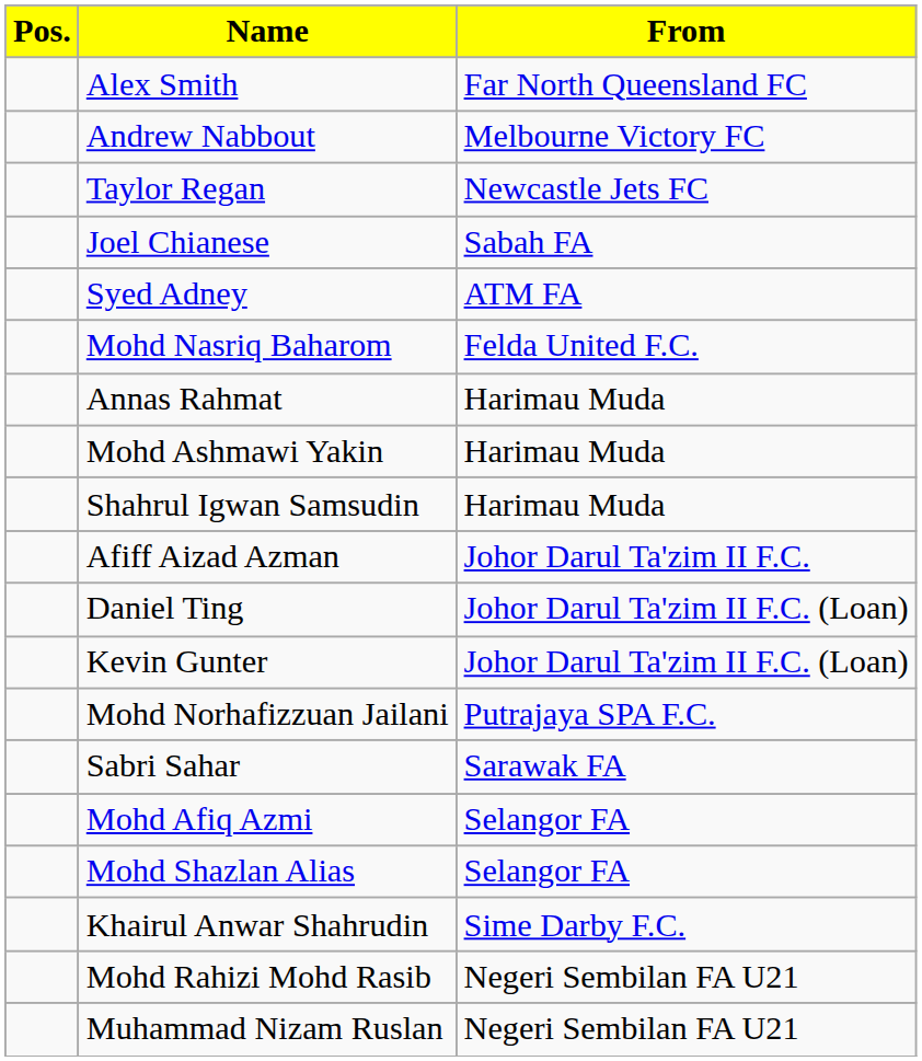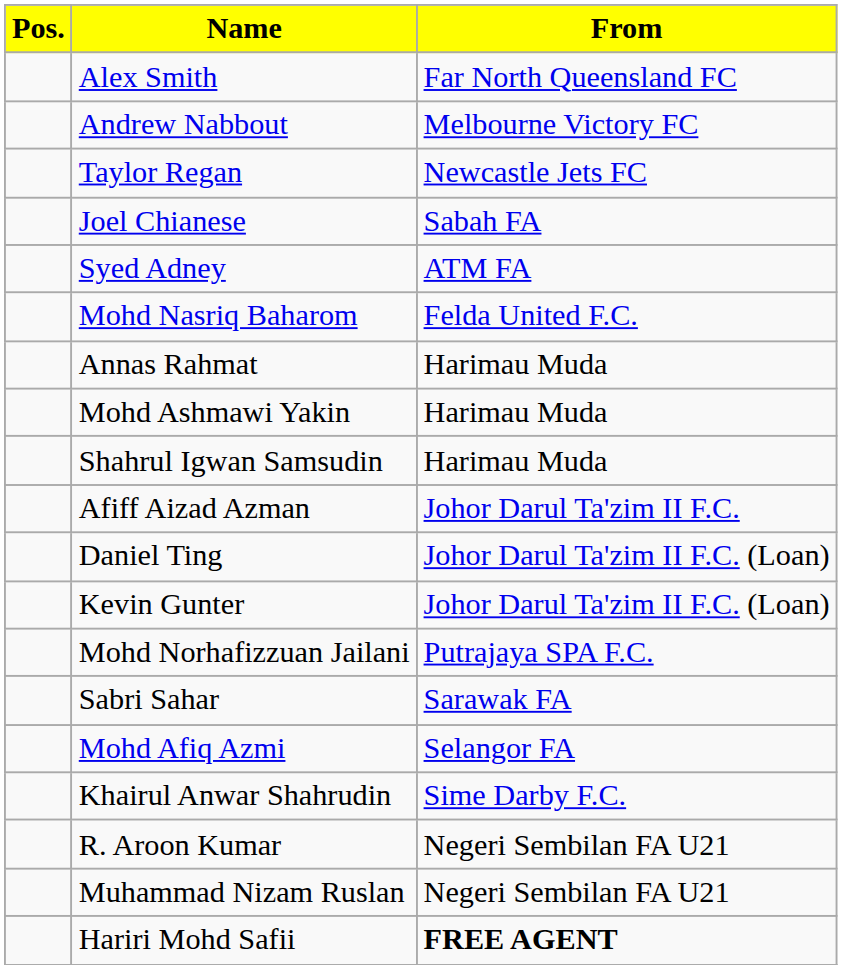- row: Mohd Shazlan Alias | Selangor FA
+ row: R. Aroon Kumar | Negeri Sembilan FA U21
- row: Mohd Rahizi Mohd Rasib | Negeri Sembilan FA U21
+ row: Hariri Mohd Safii | FREE AGENT
